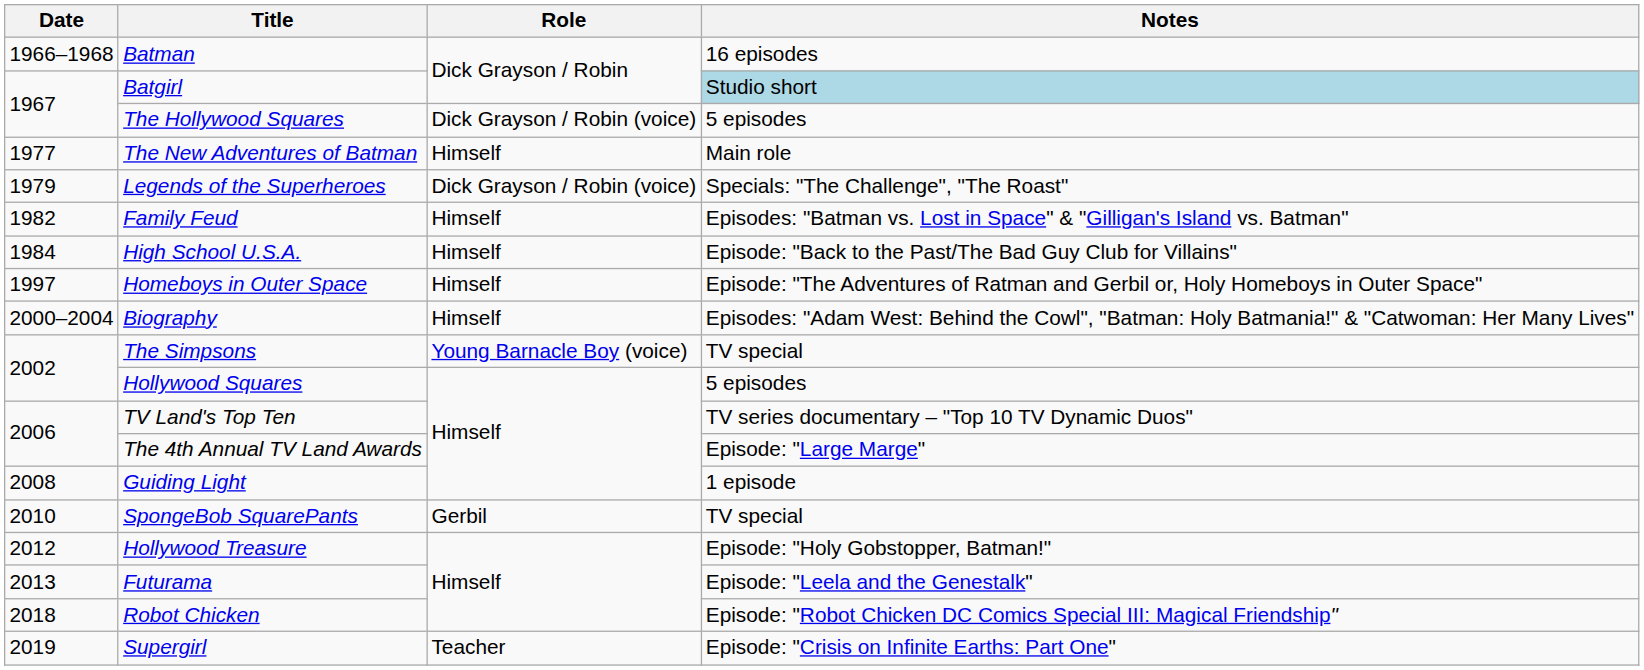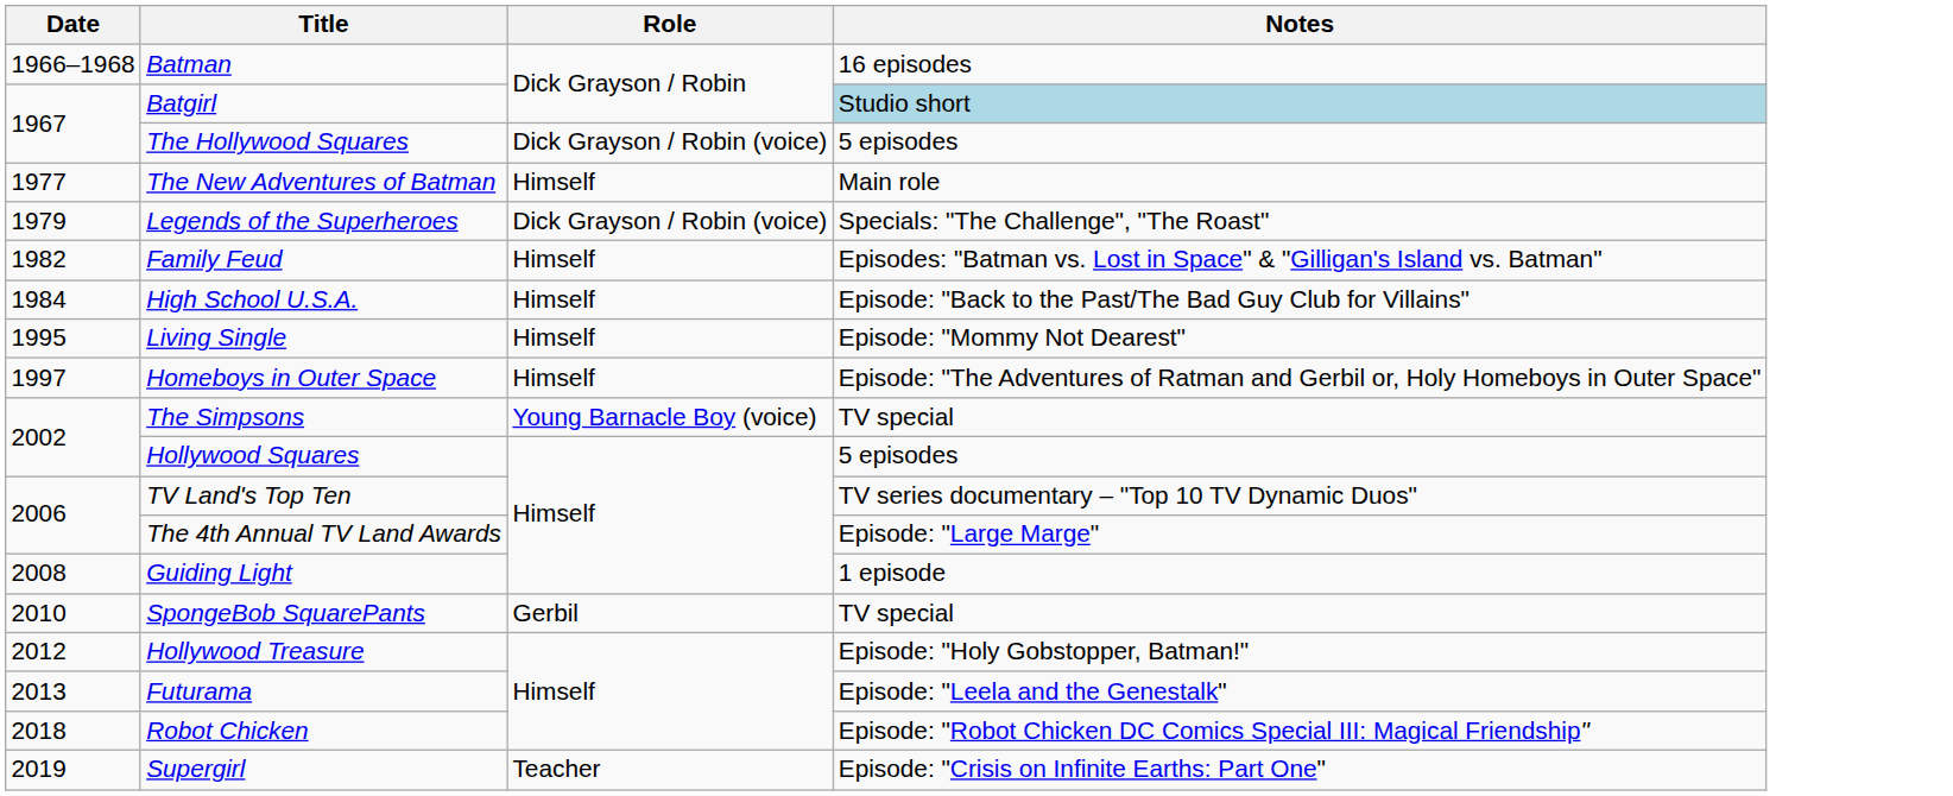+ row: 1995 | Living Single | Himself | Episode: "Mommy Not Dearest"
- row: 2000–2004 | Biography | Himself | Episodes: "Adam West: Behind the Cowl", "Batman: Holy Batmania!" & "Catwoman: Her Many Lives"
